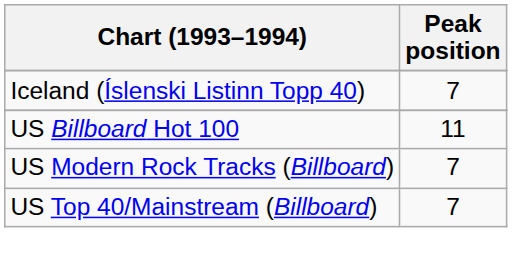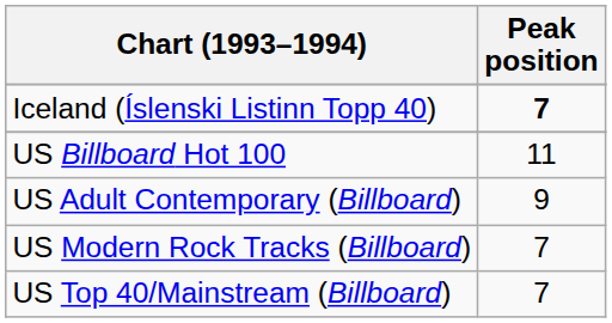Iceland (Íslenski Listinn Topp 40) | Peak position: normal -> bold
+ row: US Adult Contemporary (Billboard) | 9
